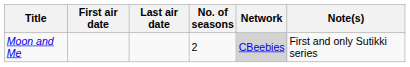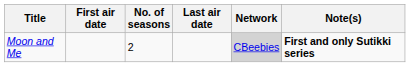columns swapped: Last air date <-> No. of seasons
Moon and Me | Note(s): normal -> bold
